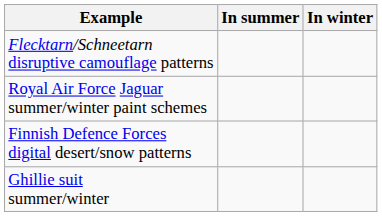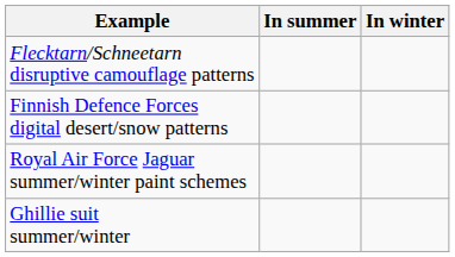rows swapped: Finnish Defence Forces digital desert/snow patterns <-> Royal Air Force Jaguar summer/winter paint schemes
